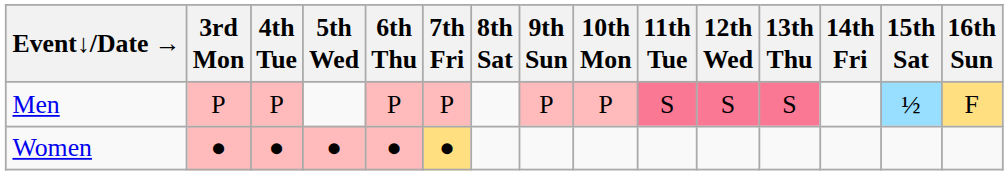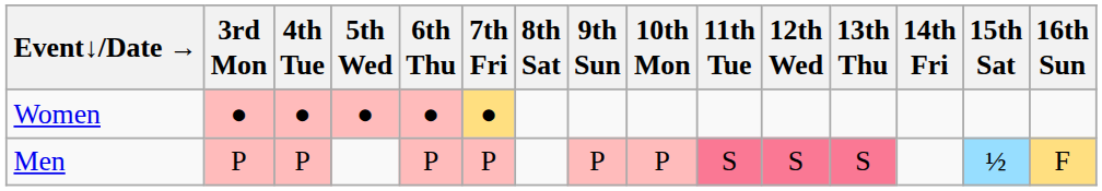rows swapped: Men <-> Women
